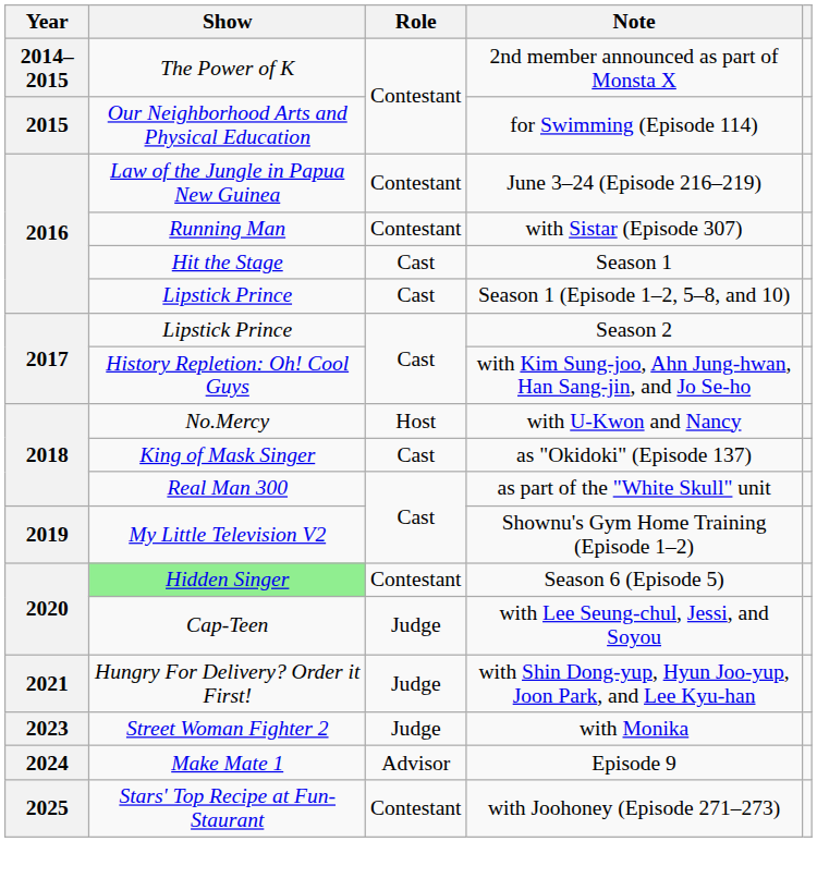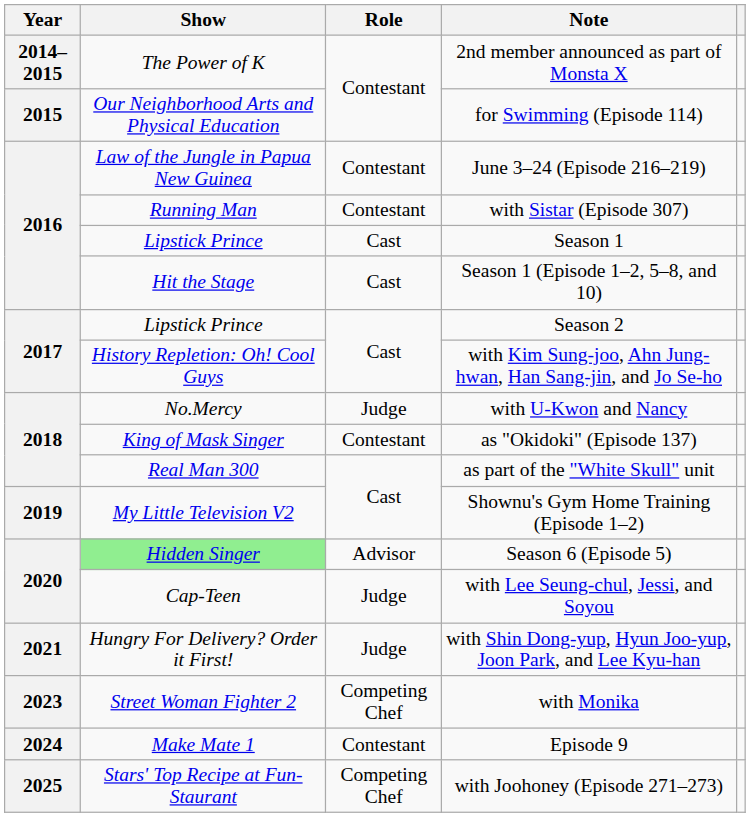Season 1 | Show: Hit the Stage -> Lipstick Prince
Season 1 (Episode 1–2, 5–8, and 10) | Show: Lipstick Prince -> Hit the Stage
with U-Kwon and Nancy | Role: Host -> Judge
as "Okidoki" (Episode 137) | Role: Cast -> Contestant
Season 6 (Episode 5) | Role: Contestant -> Advisor
with Monika | Role: Judge -> Competing Chef
Episode 9 | Role: Advisor -> Contestant
with Joohoney (Episode 271–273) | Role: Contestant -> Competing Chef
